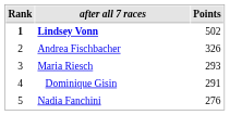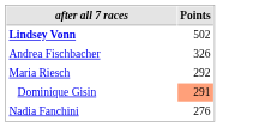- column: Rank | 1 | 2 | 3 | 4 | 5
Maria Riesch | Points: 293 -> 292
Dominique Gisin | Points: no background -> lightsalmon background
